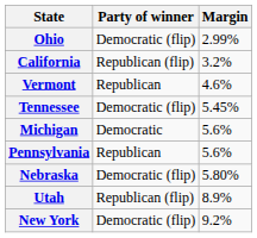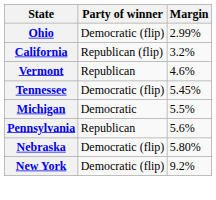Michigan | Margin: 5.6% -> 5.5%
- row: Utah | Republican (flip) | 8.9%
